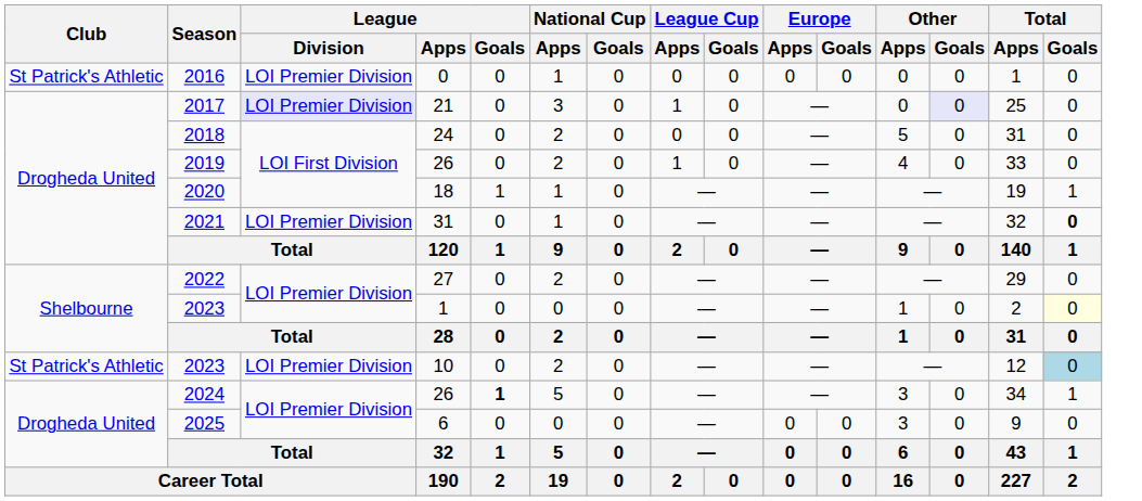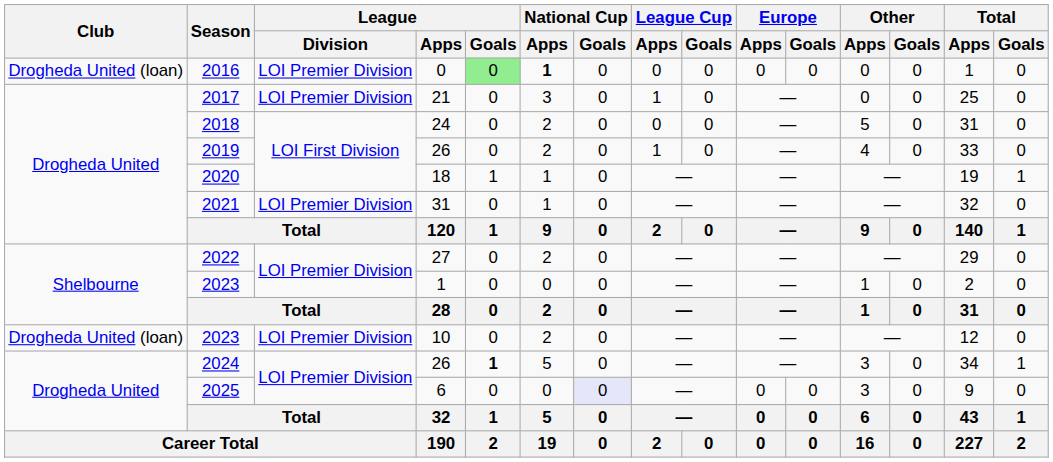2016 | Club: St Patrick's Athletic -> Drogheda United (loan)
2016 | League / Goals: no background -> lightgreen background
2016 | National Cup / Apps: normal -> bold
2017 | League / Division: lavender background -> no background
2017 | Other / Goals: lavender background -> no background
2021 | Total / Goals: bold -> normal
2023 / 1 | Total / Goals: lightyellow background -> no background
2023 / 10 | Club: St Patrick's Athletic -> Drogheda United (loan)
2023 / 10 | Total / Goals: lightblue background -> no background
2025 | National Cup / Goals: no background -> lavender background
